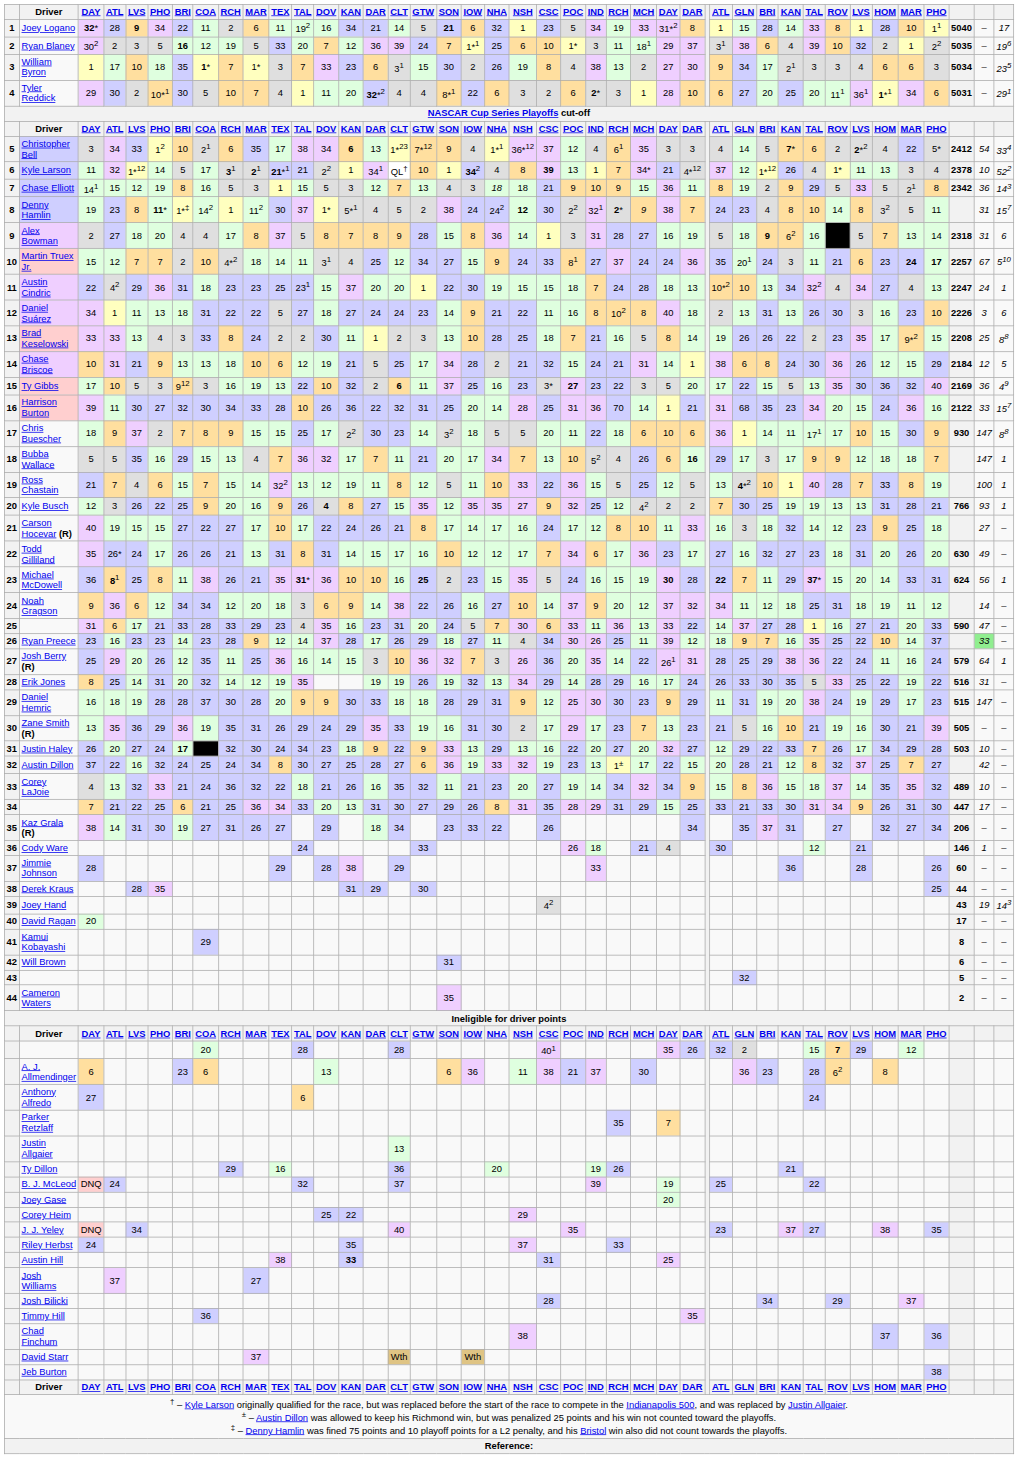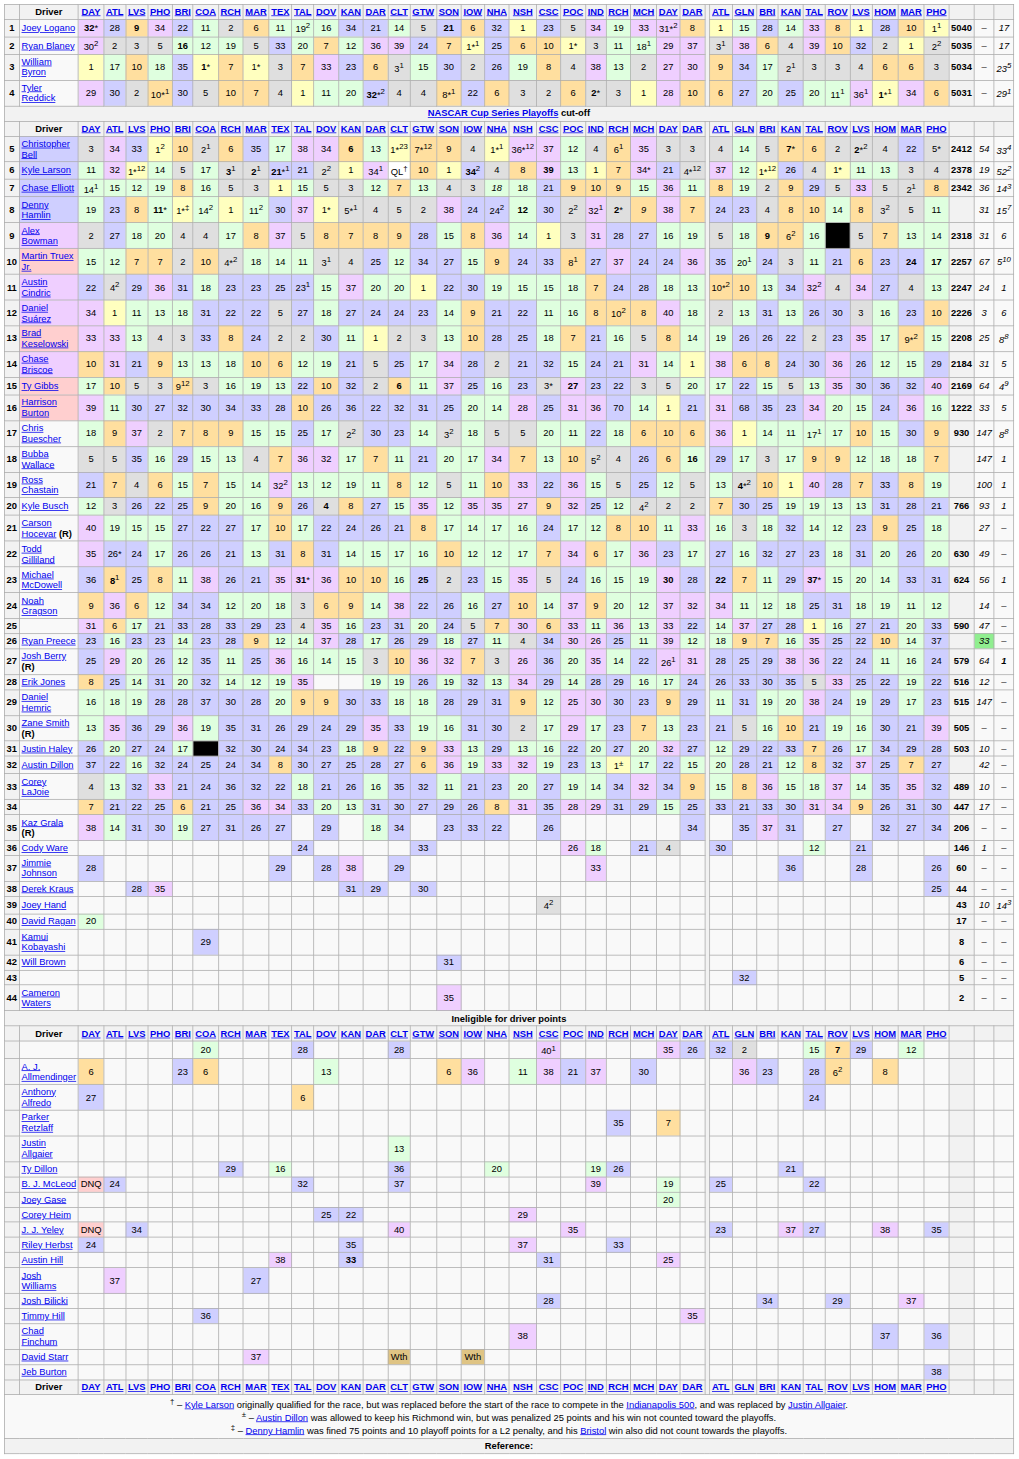Ryan Blaney | column 42: 196 -> 17
Kyle Larson | column 41: 10 -> 19
Chase Briscoe | column 41: 12 -> 31
Ty Gibbs | column 41: 36 -> 64
Harrison Burton | column 40: 2122 -> 1222
Harrison Burton | column 42: 157 -> 5
Josh Berry (R) | column 42: normal -> bold
Erik Jones | column 41: 31 -> 12
Justin Haley | column 7: bold -> normal
Joey Hand | column 41: 19 -> 10
